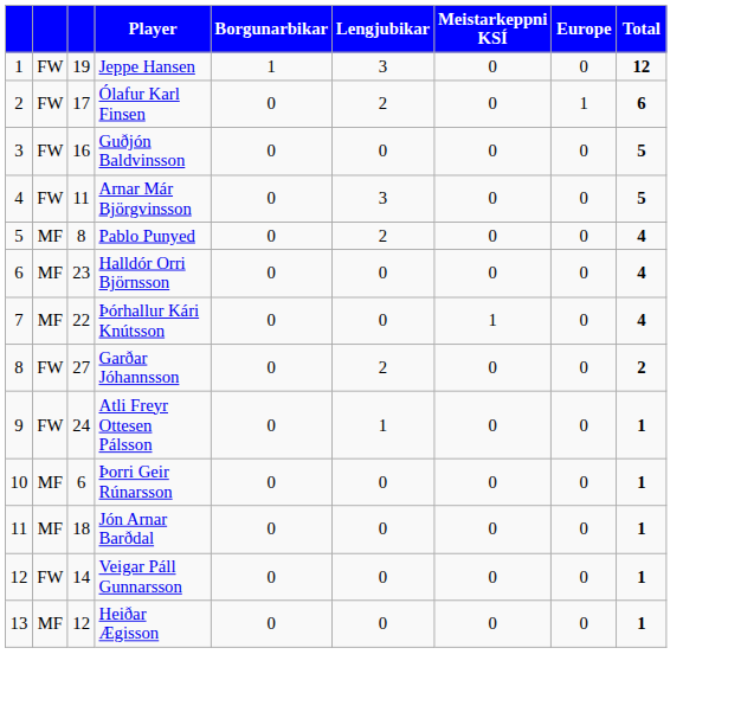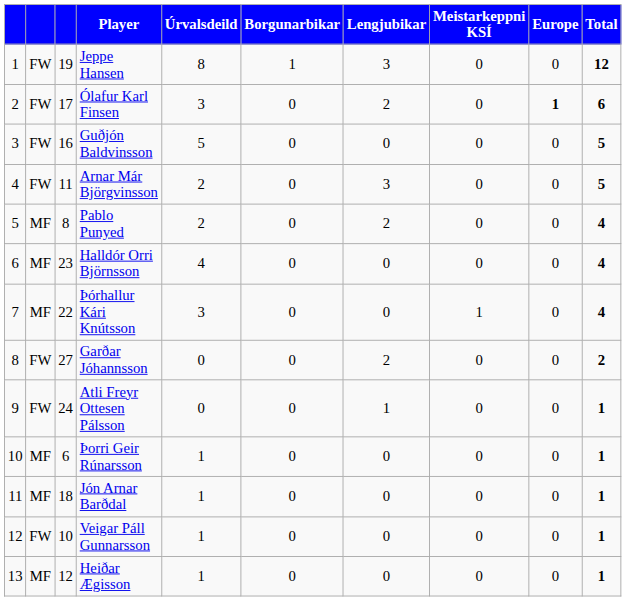+ column: Úrvalsdeild | 8 | 3 | 5 | 2 | 2 | 4 | 3 | 0 | 0 | 1 | 1 | 1 | 1
Ólafur Karl Finsen | Europe: normal -> bold
Veigar Páll Gunnarsson | column 3: 14 -> 10
